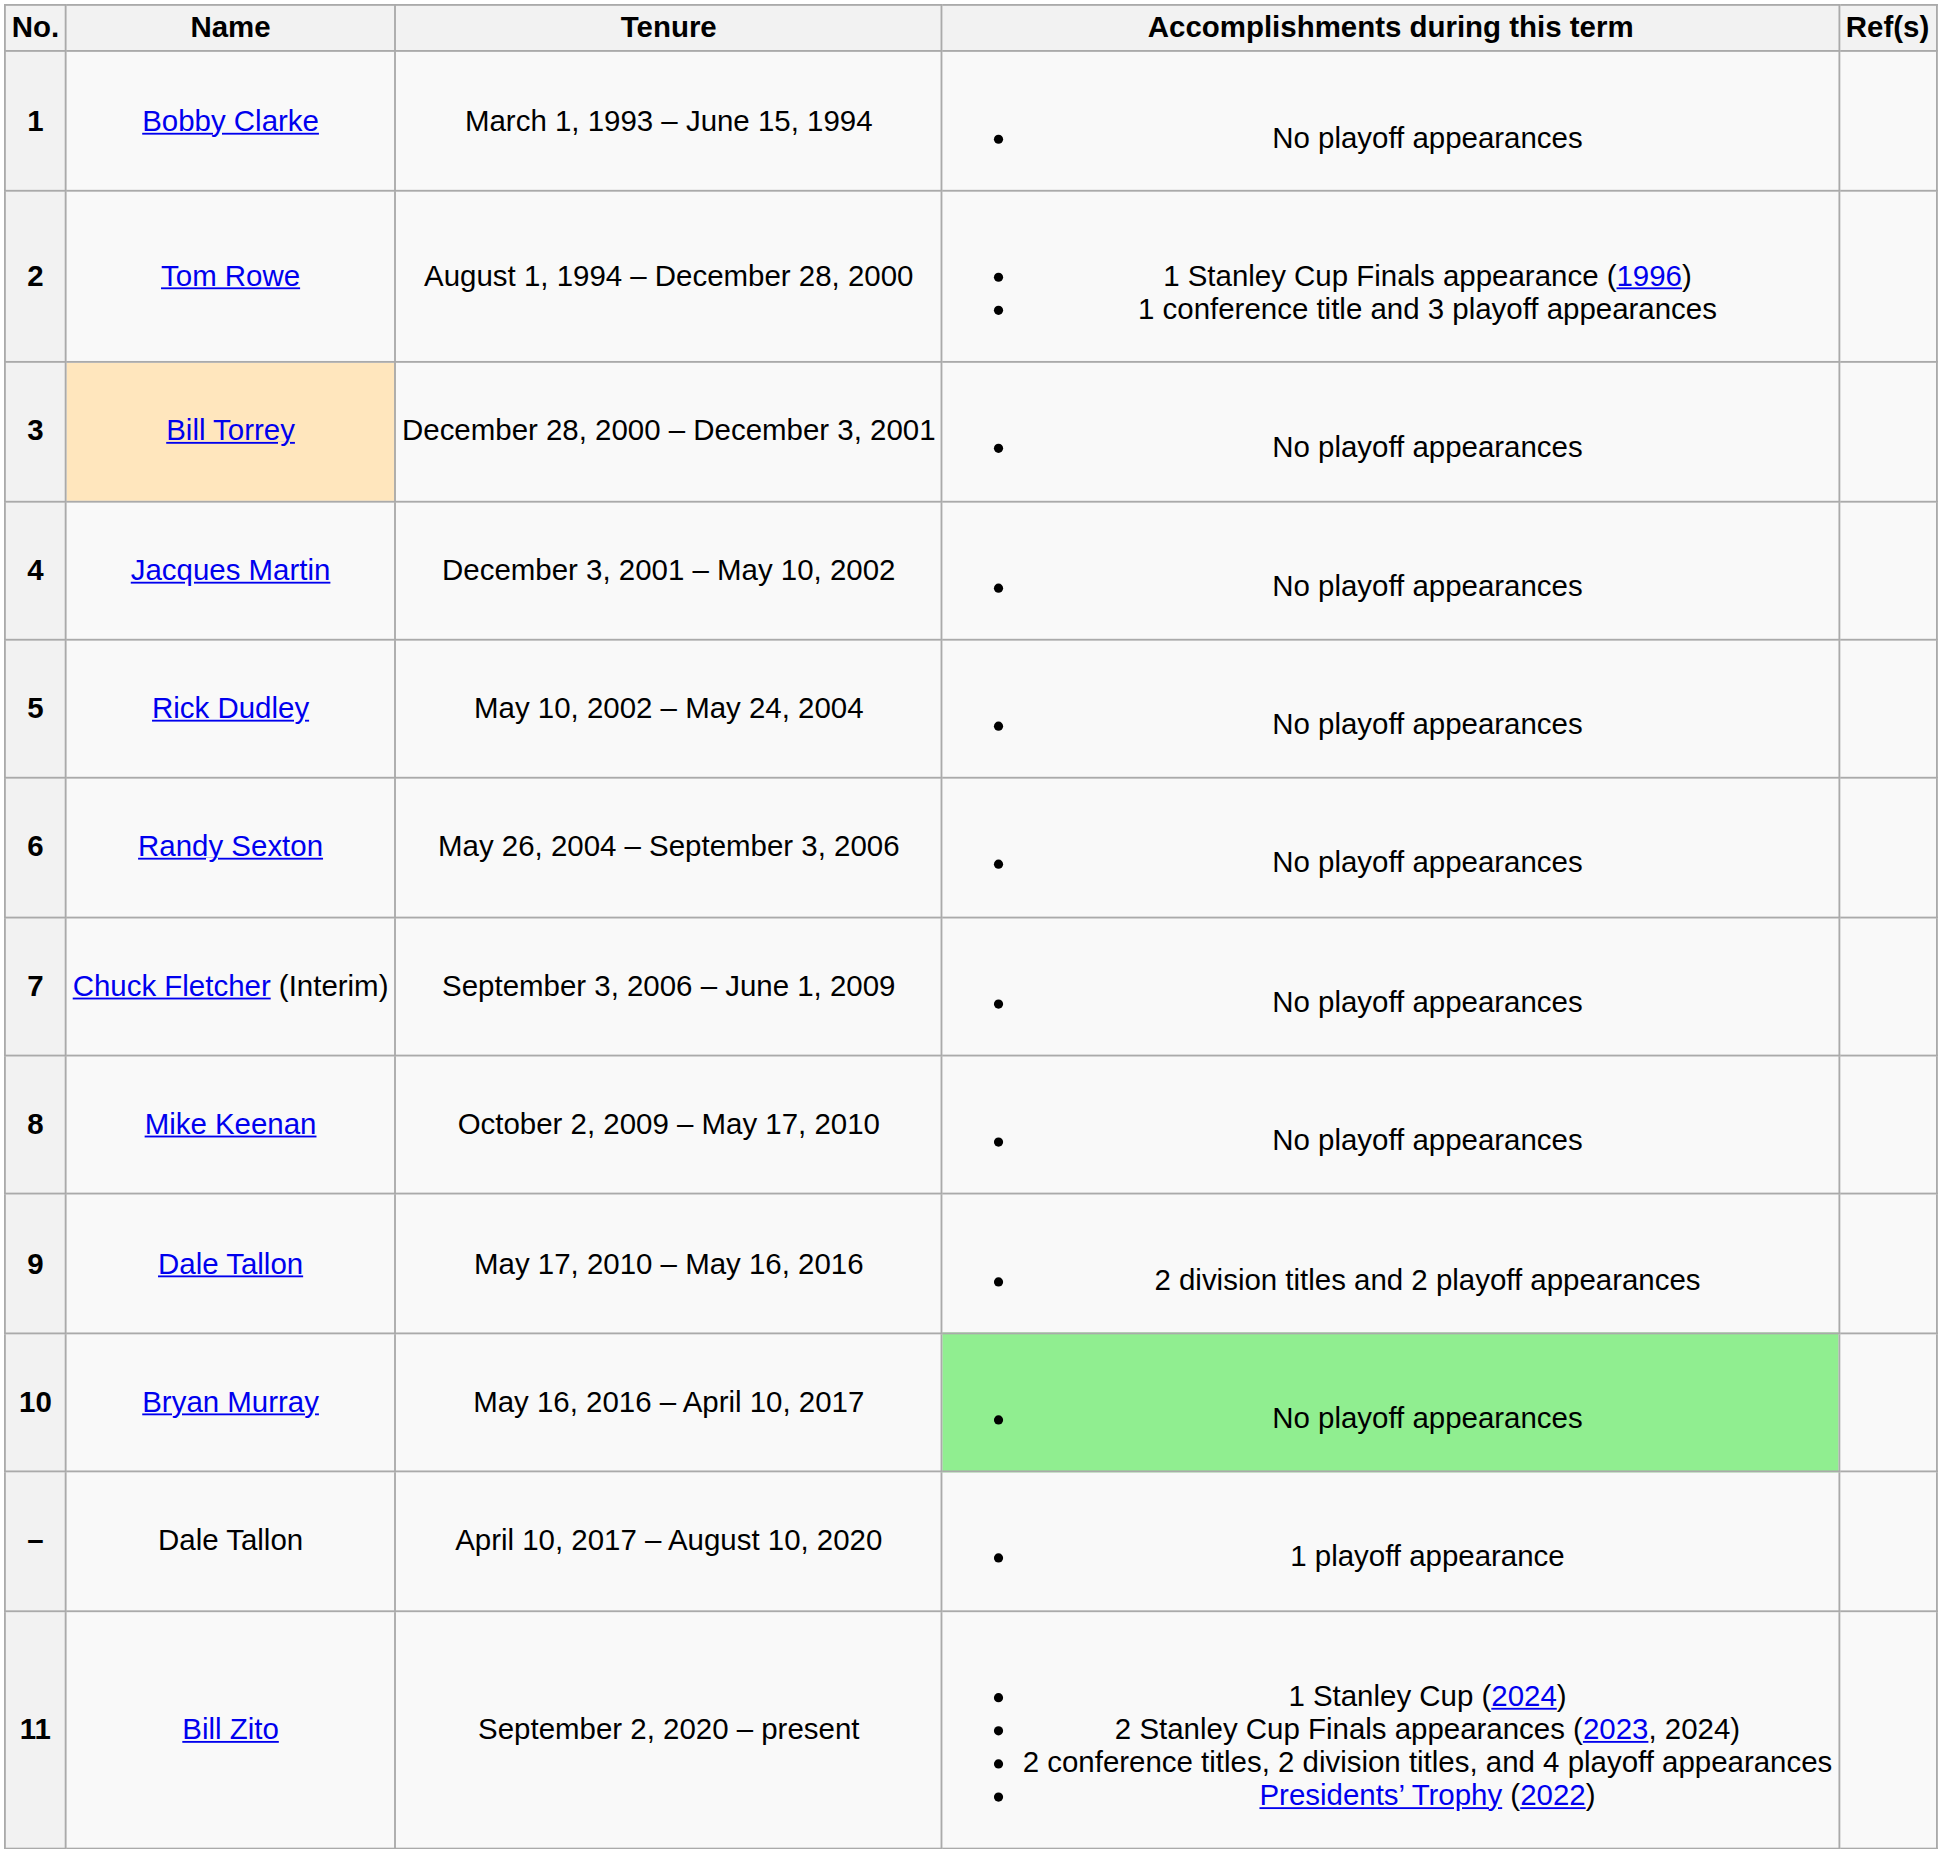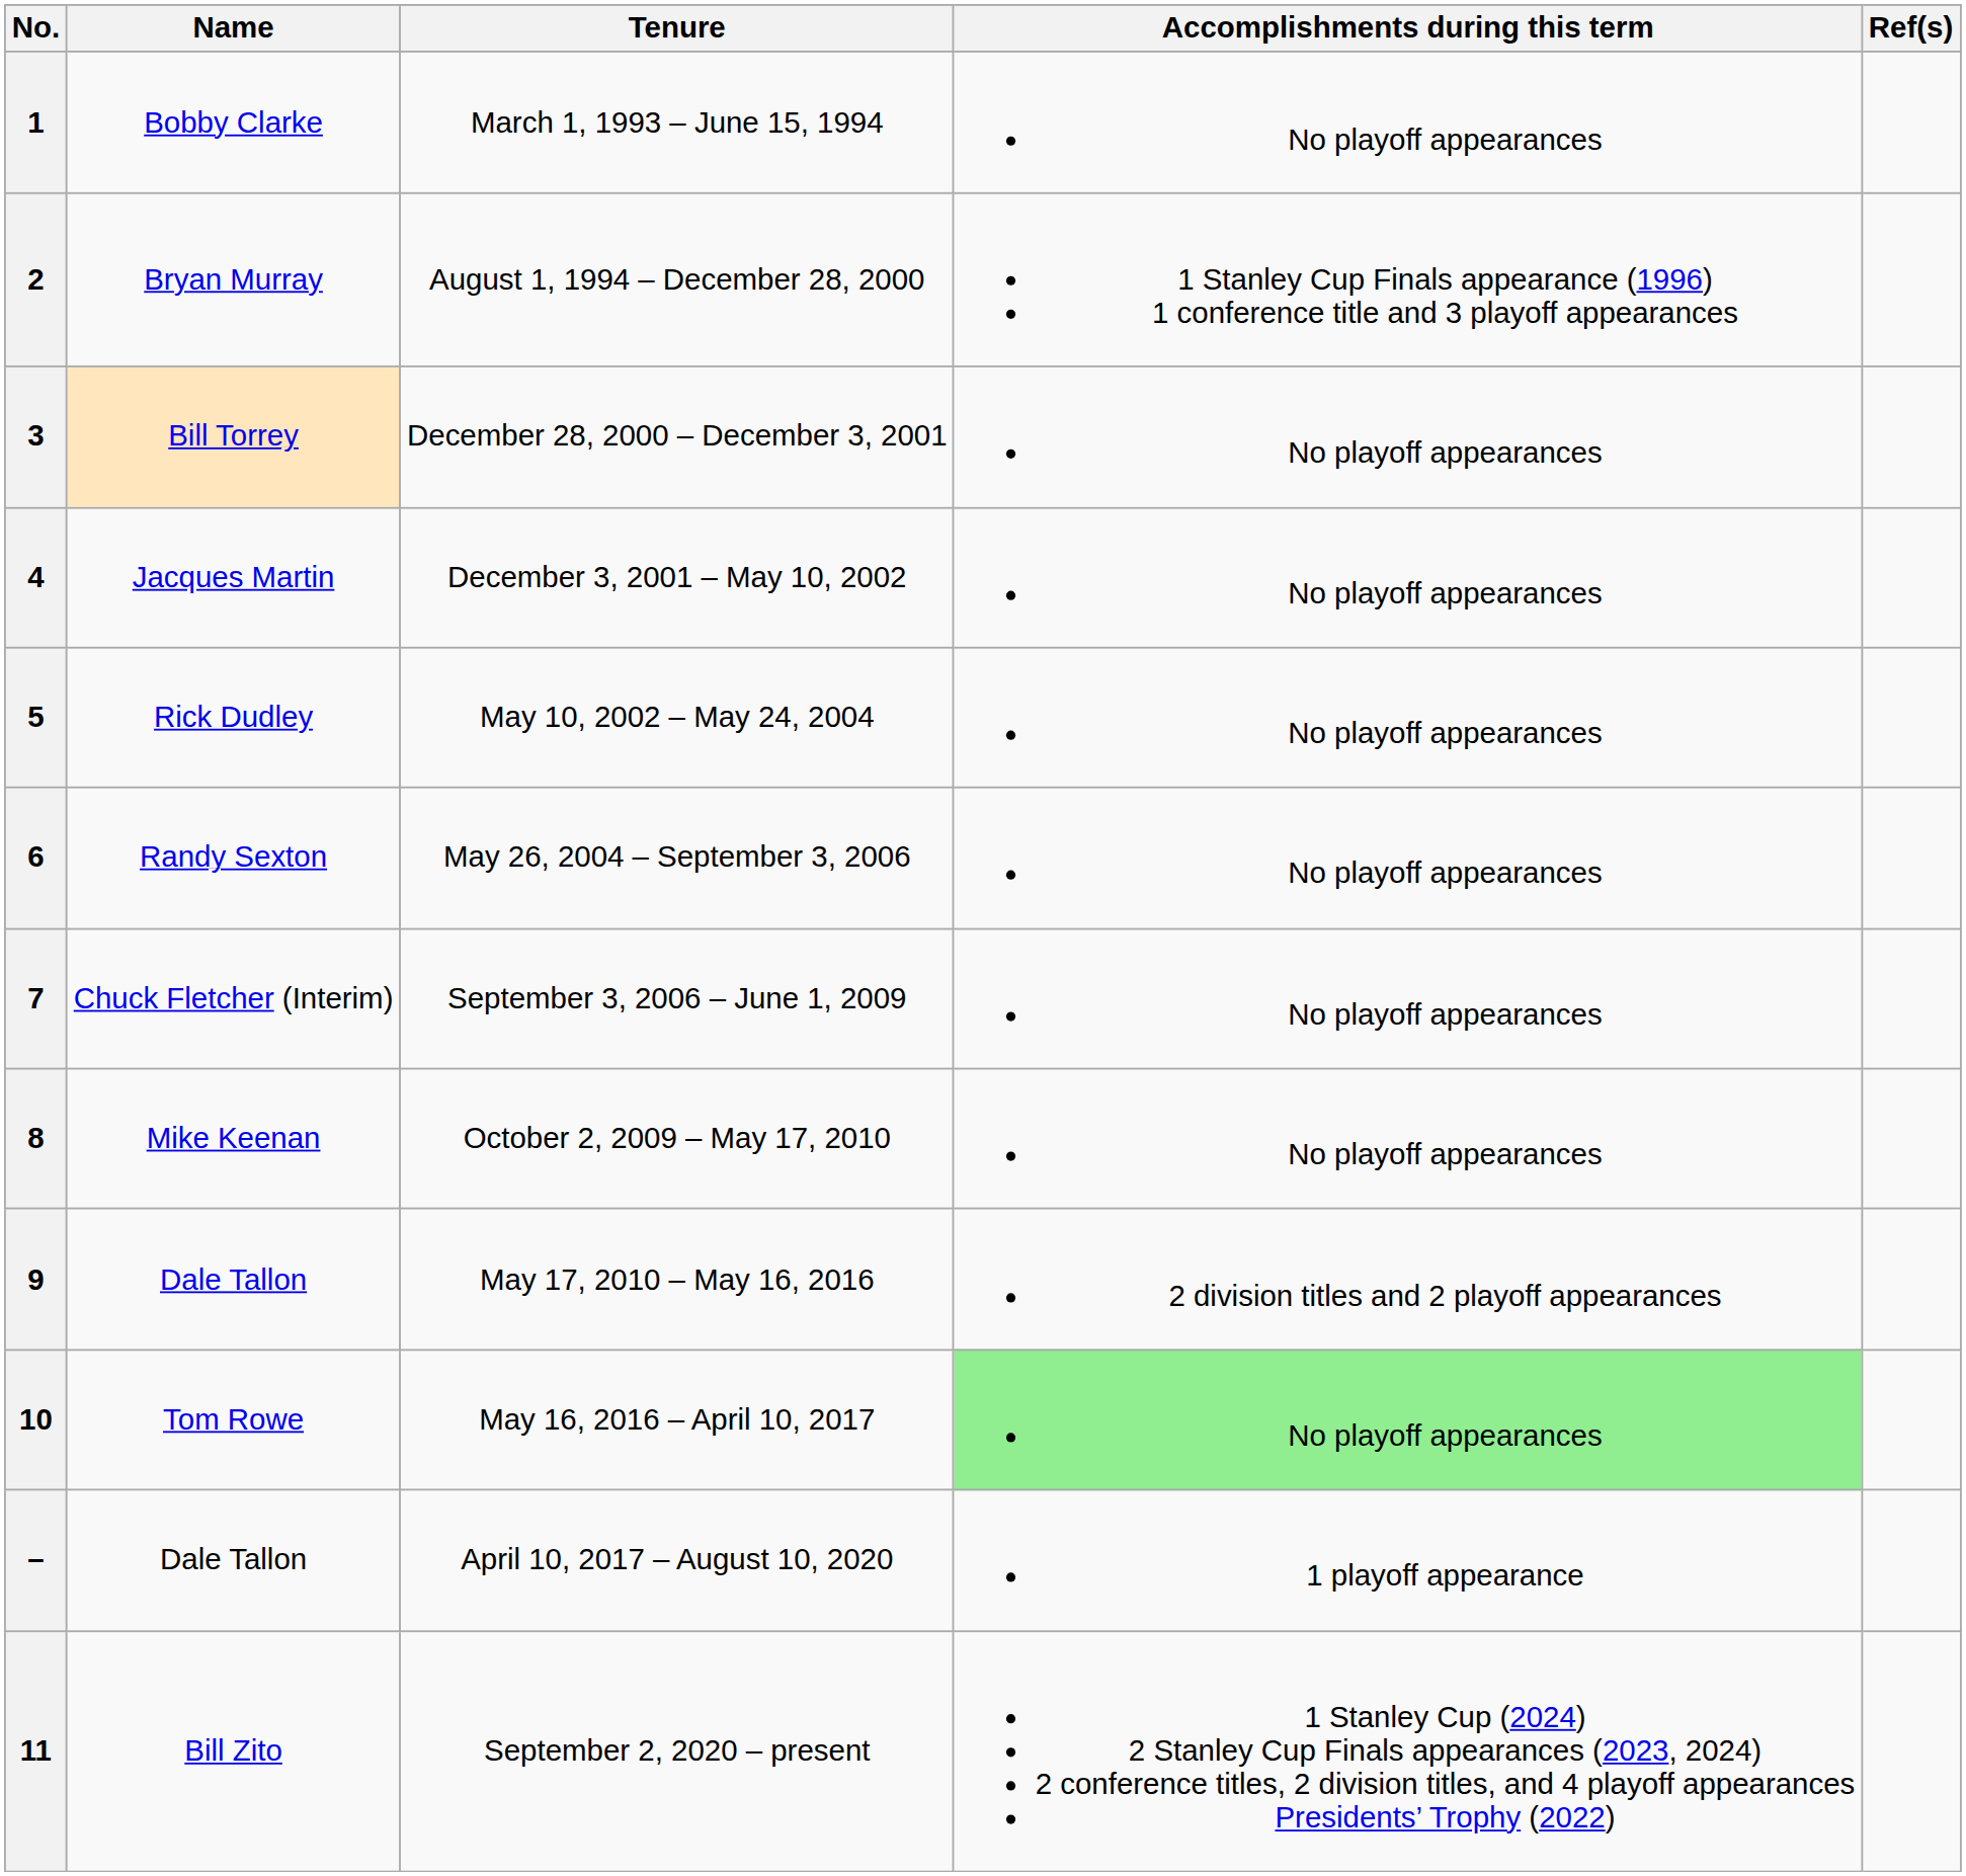2 | Name: Tom Rowe -> Bryan Murray
10 | Name: Bryan Murray -> Tom Rowe
